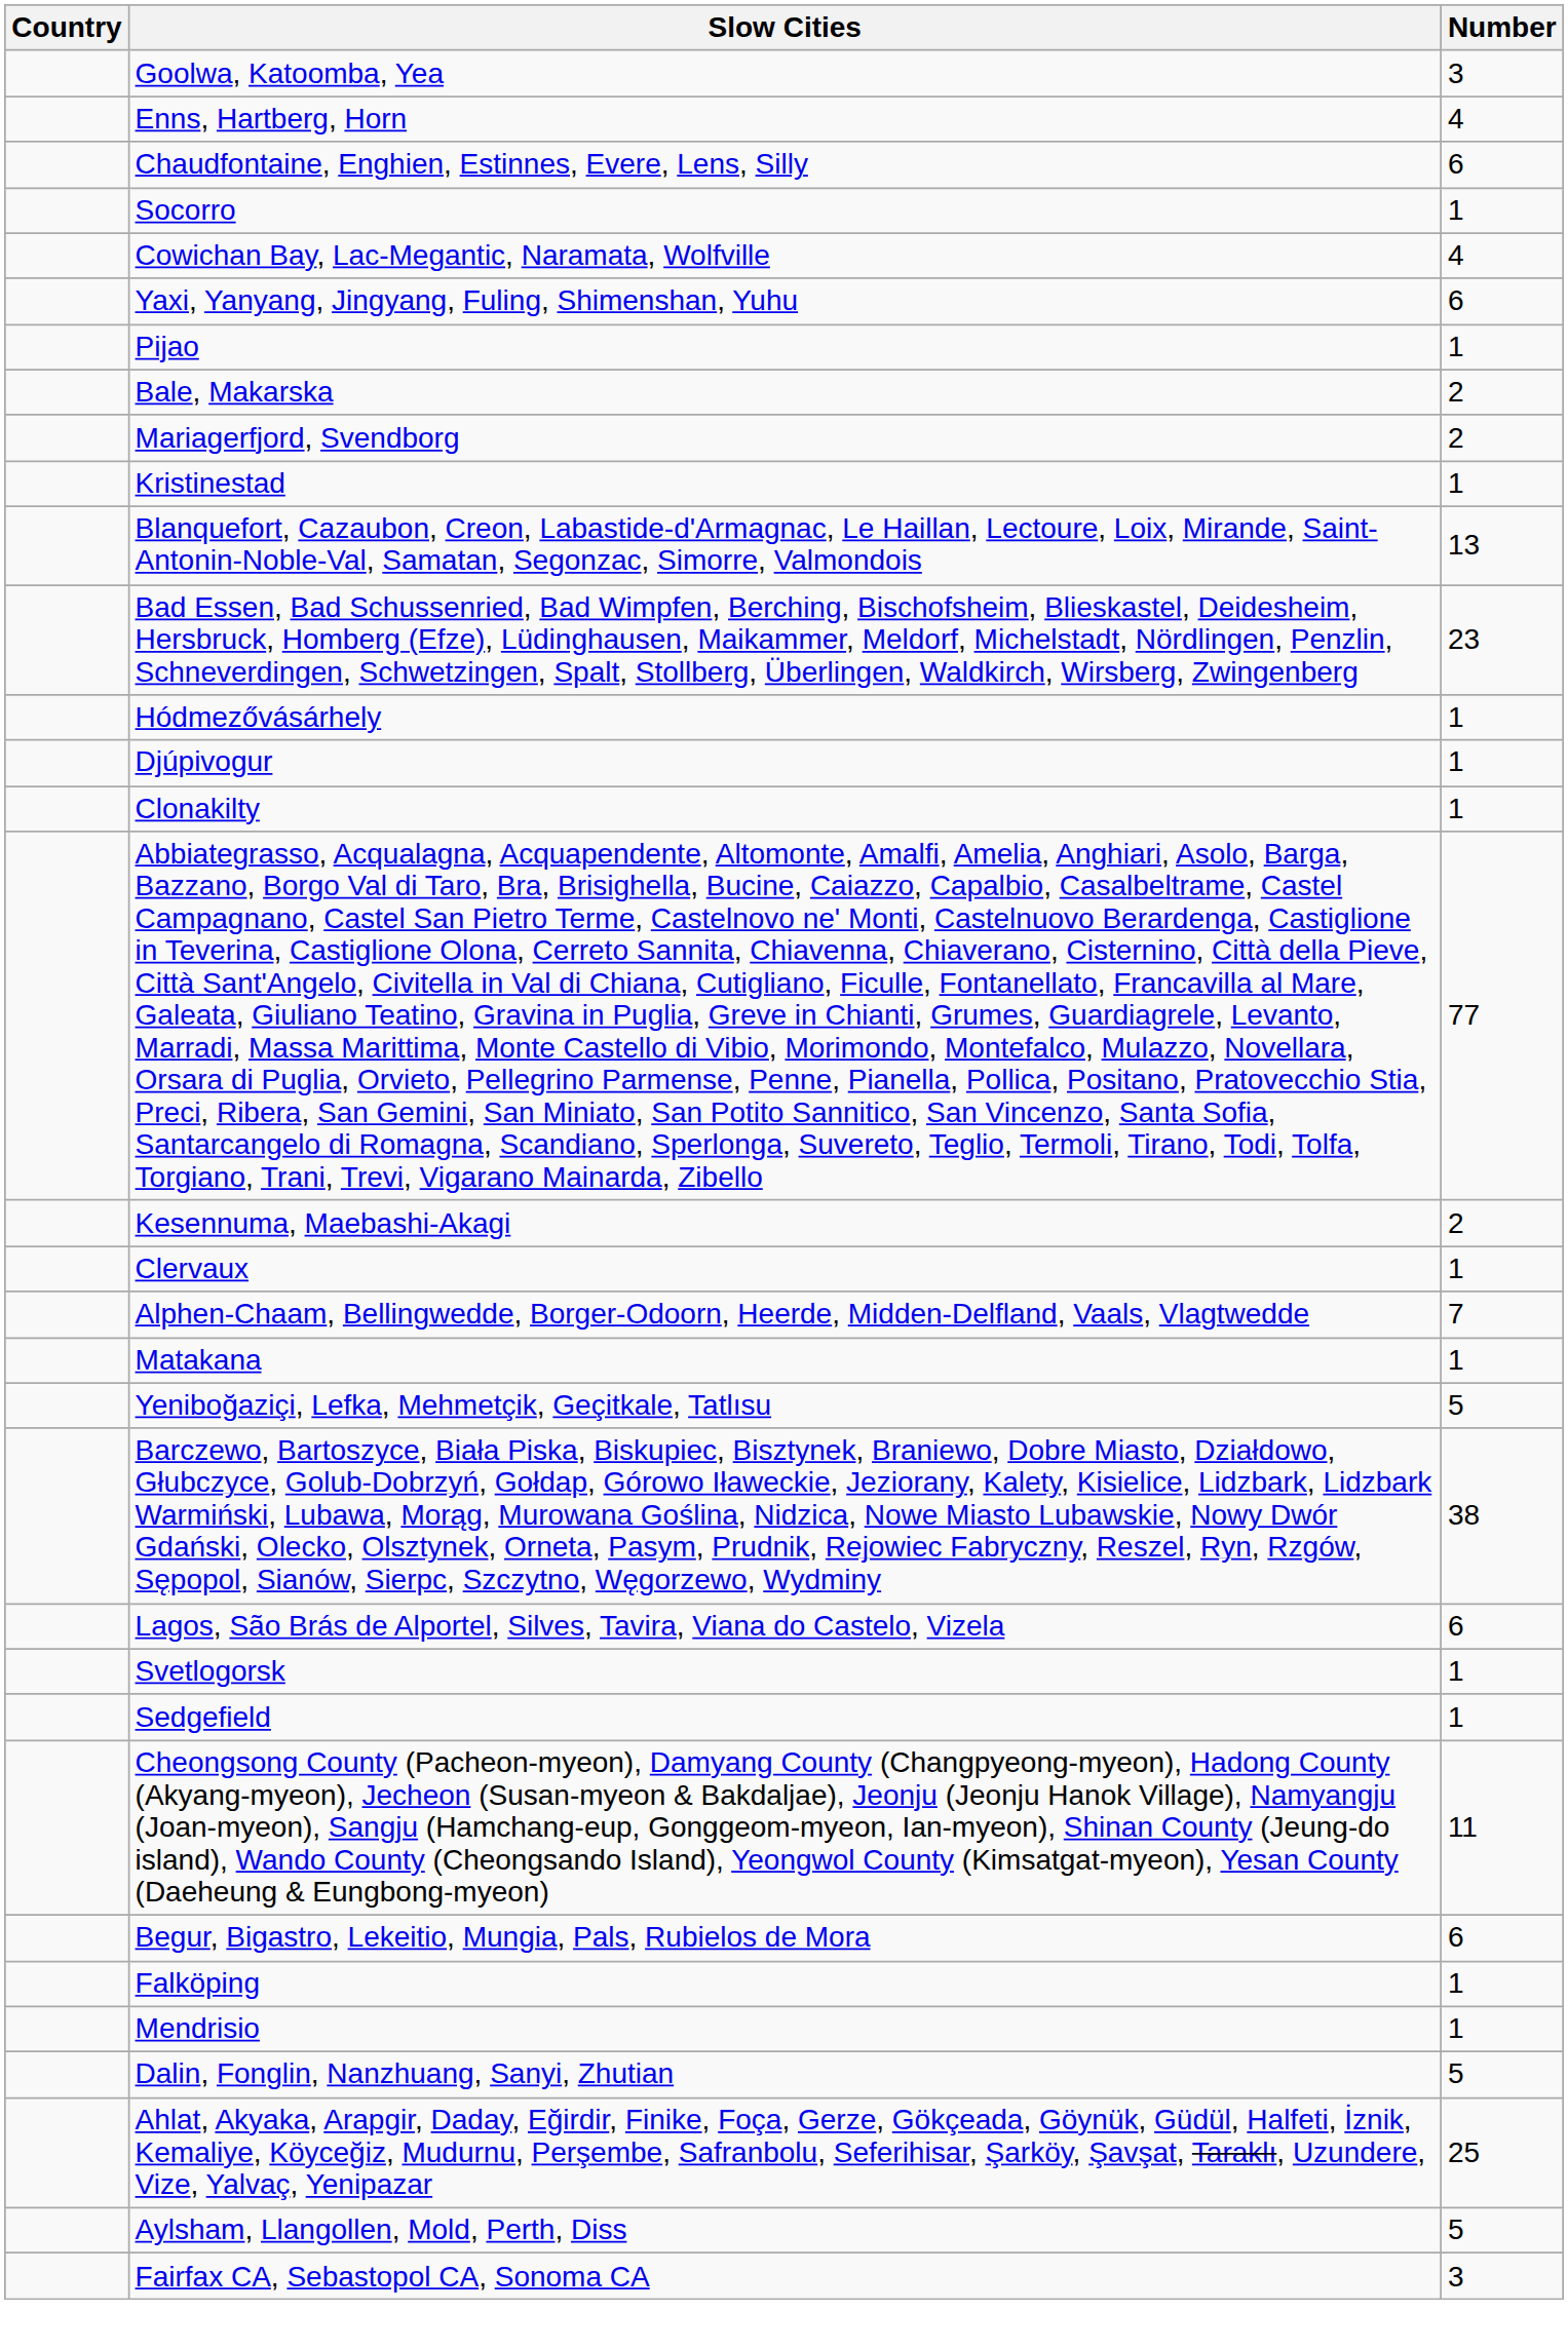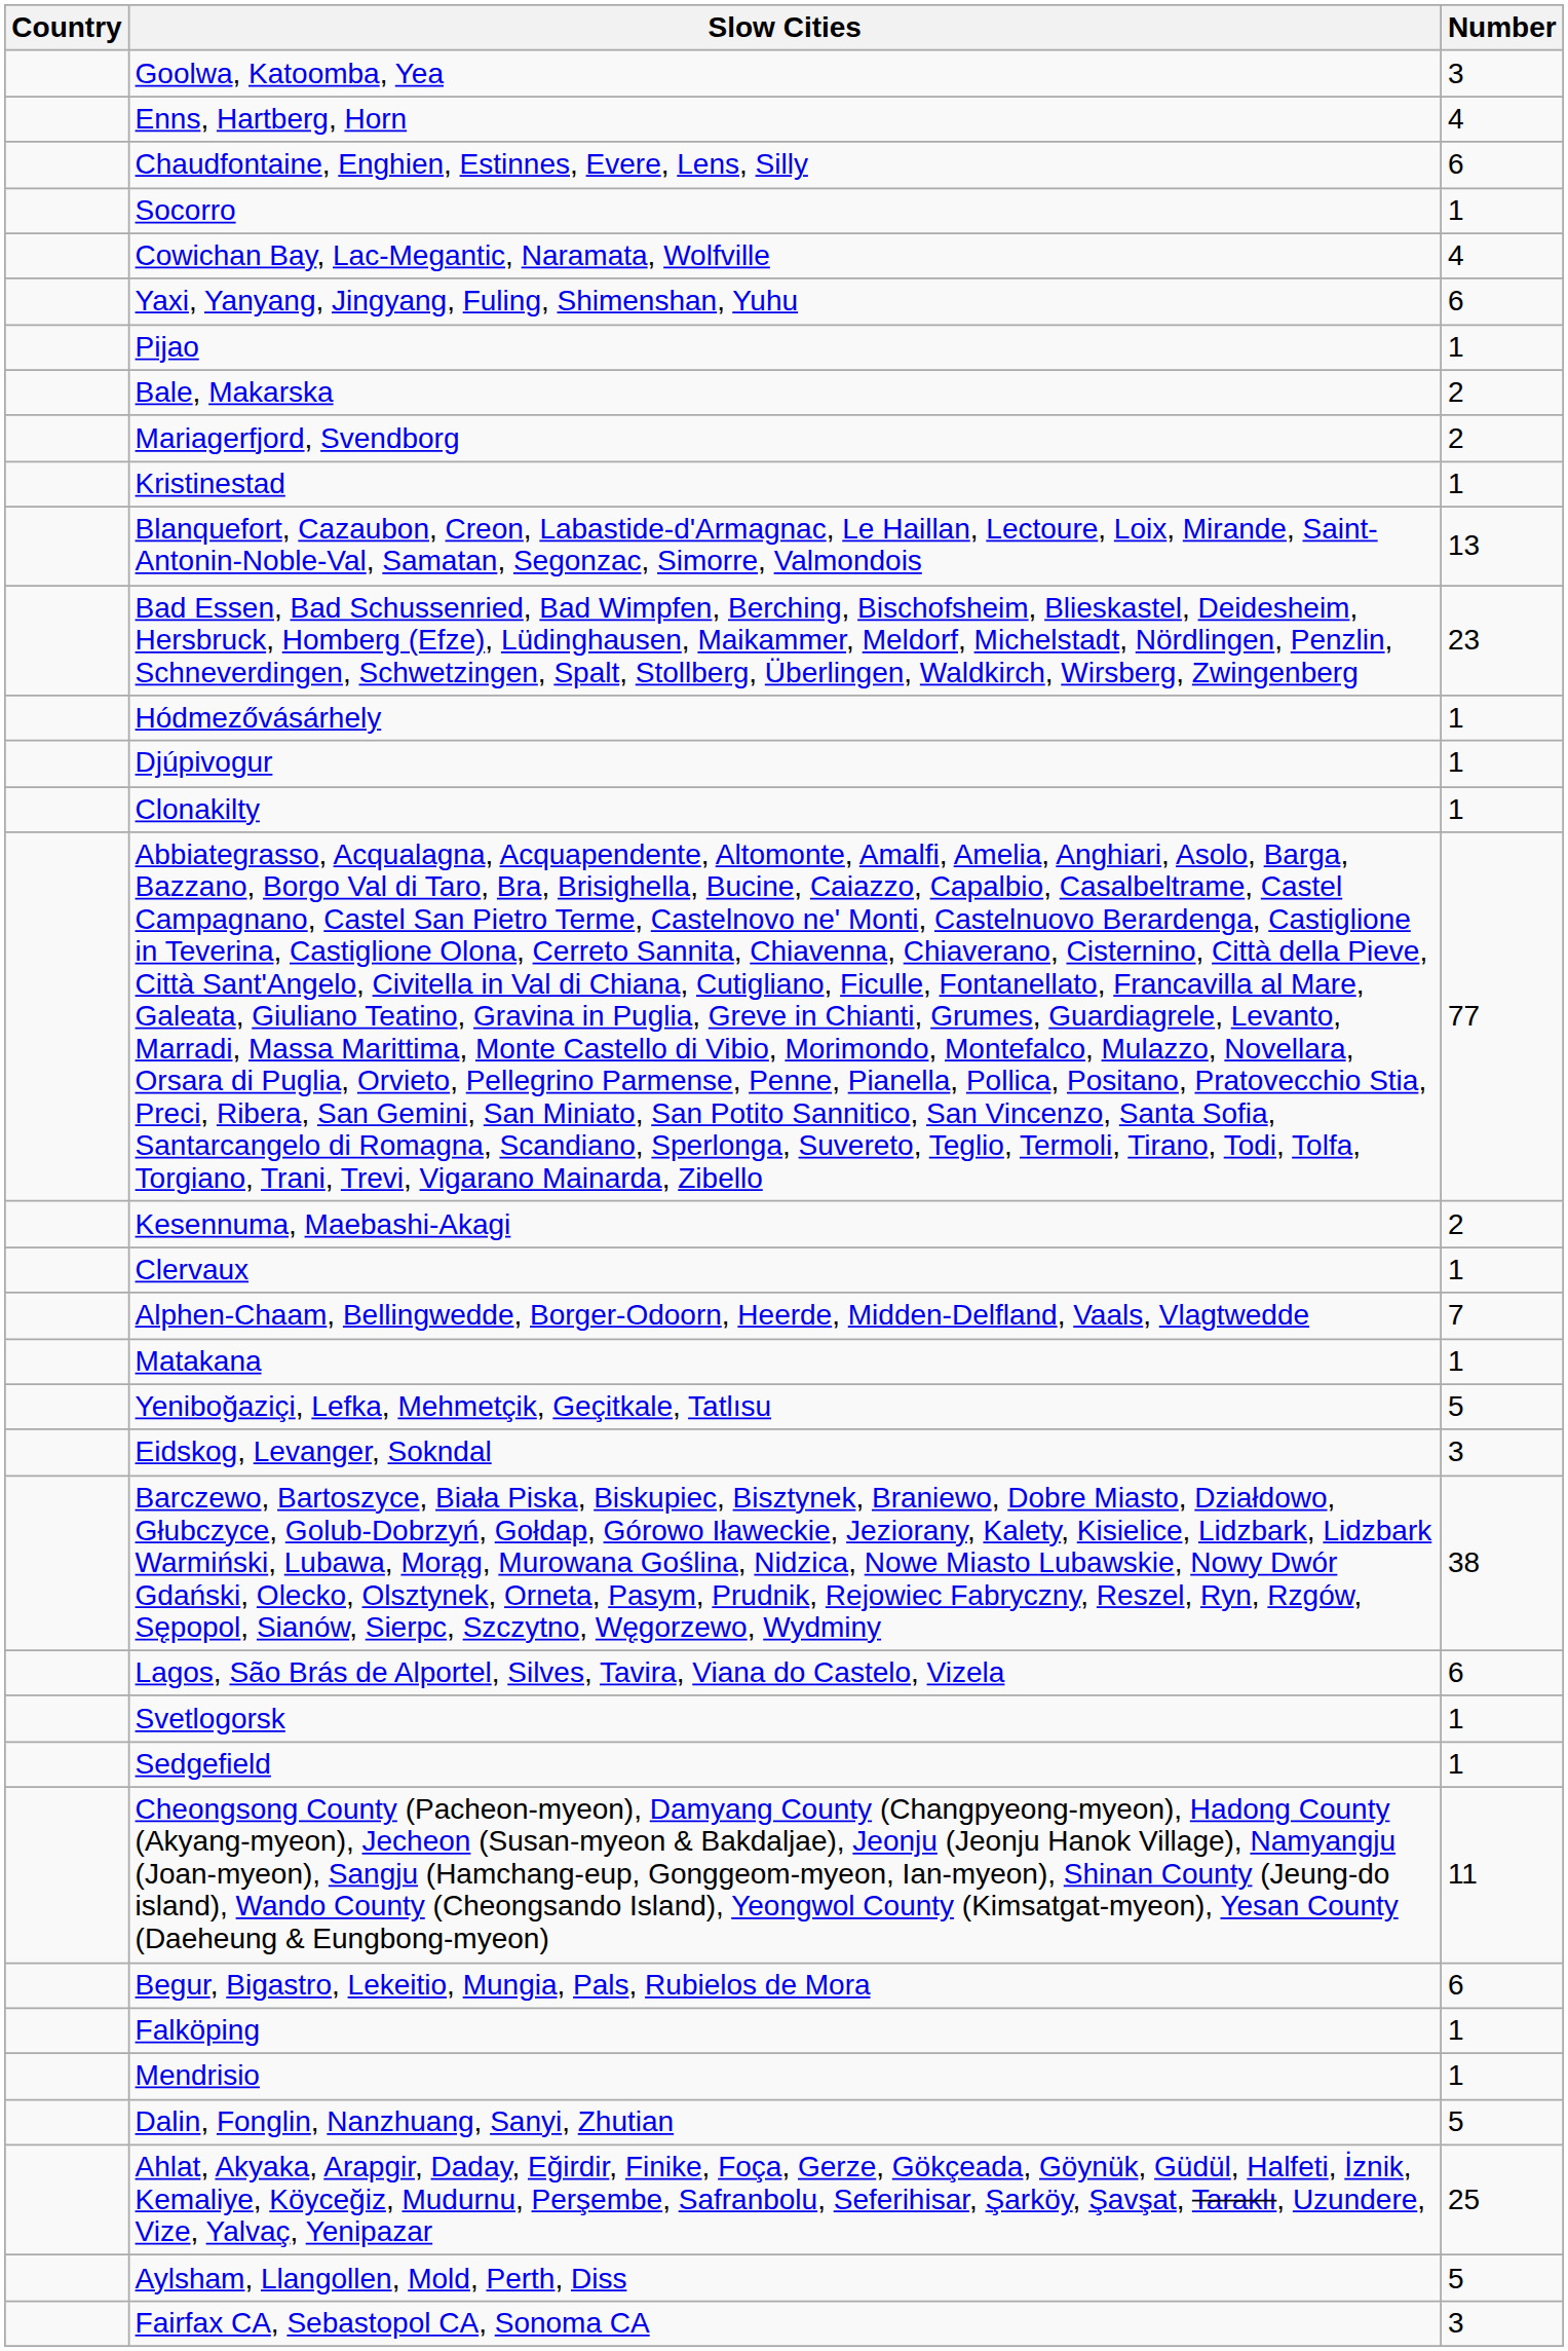+ row: Eidskog, Levanger, Sokndal | 3
